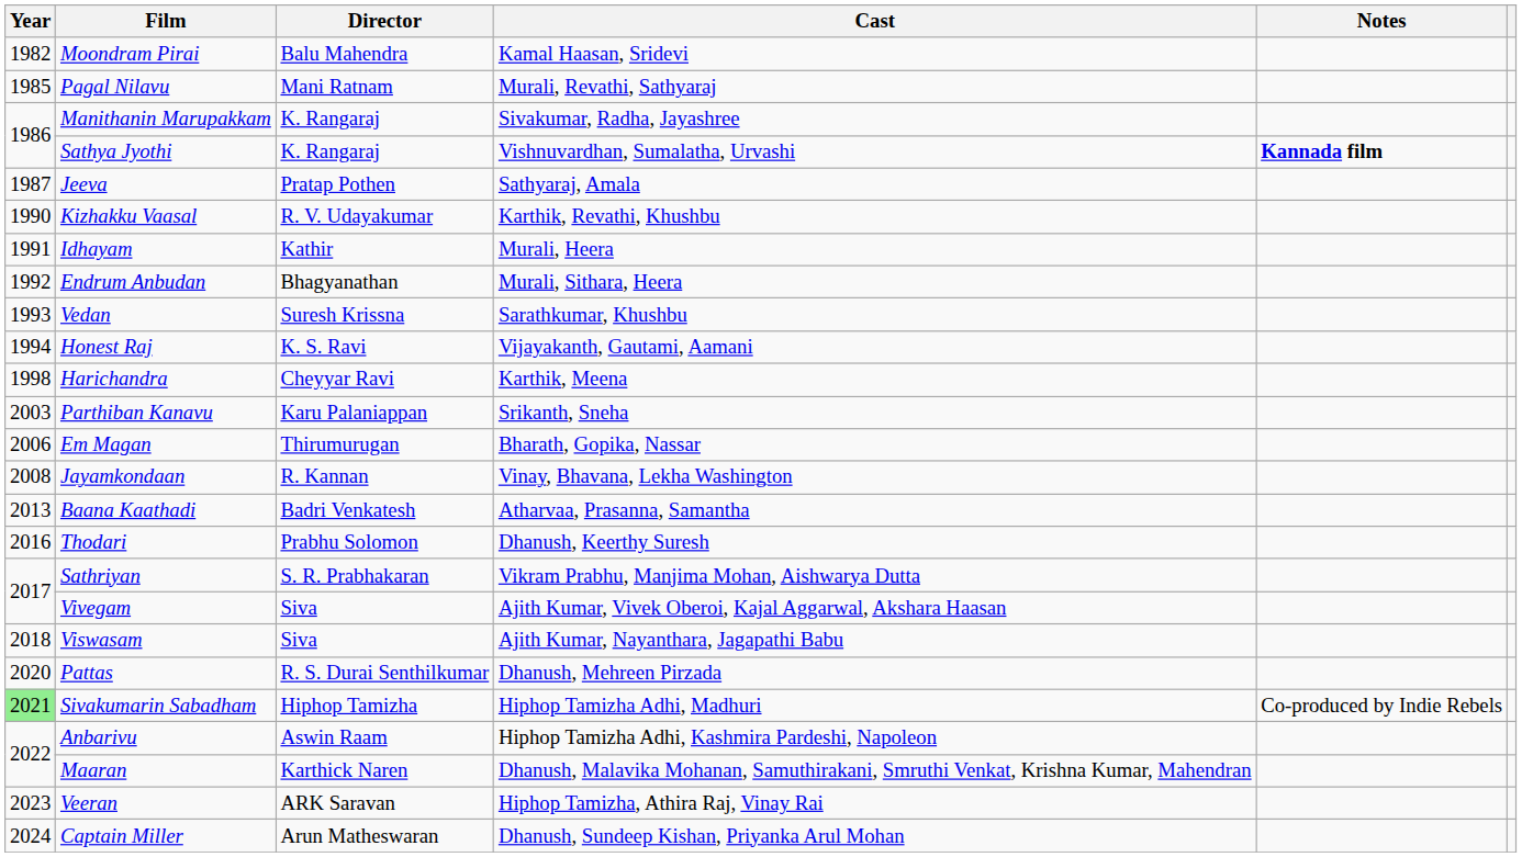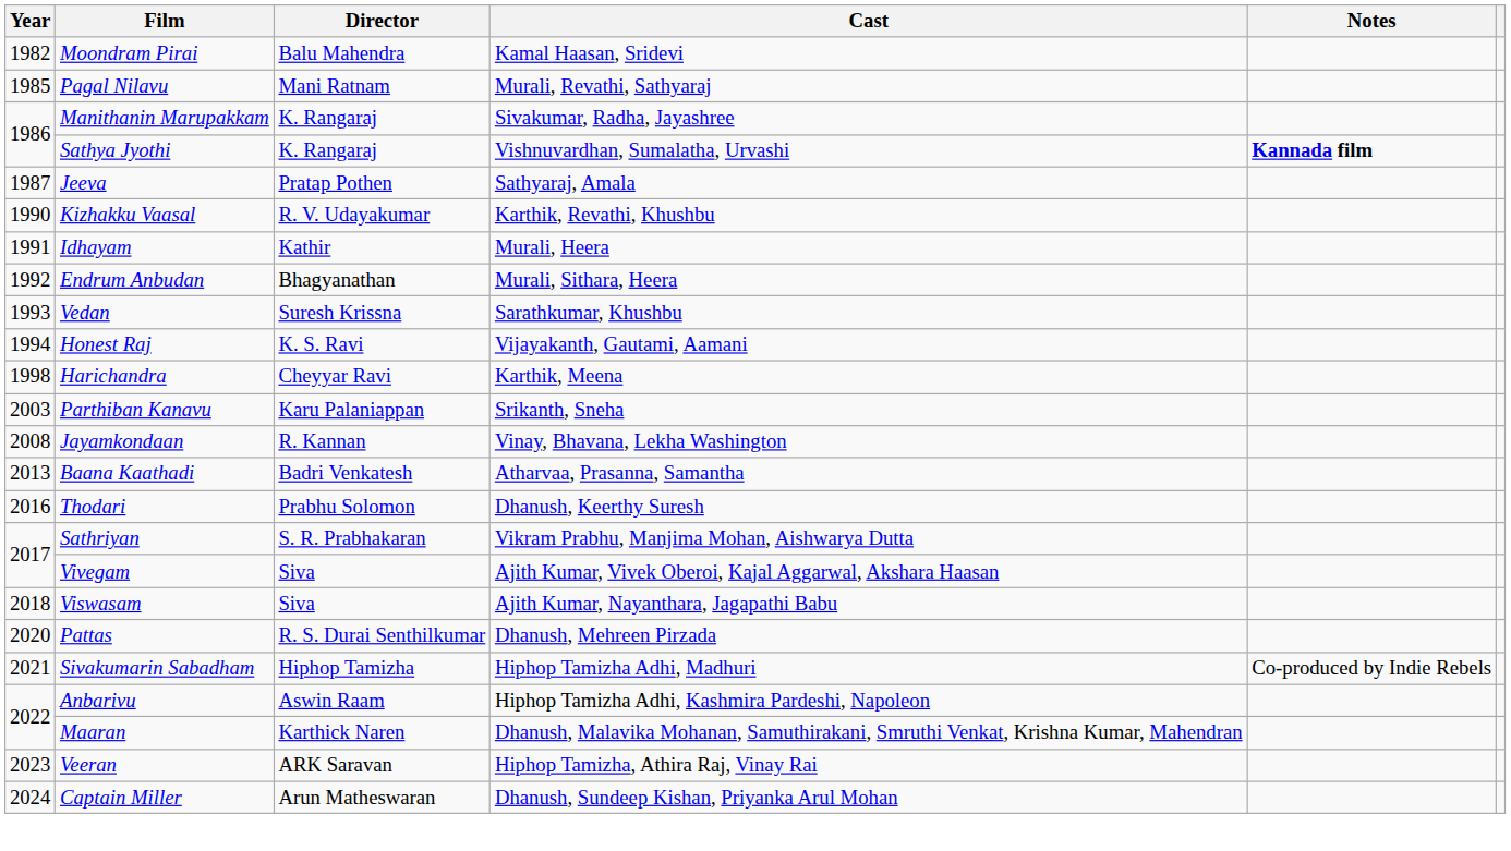- row: 2006 | Em Magan | Thirumurugan | Bharath, Gopika, Nassar
Sivakumarin Sabadham | Year: lightgreen background -> no background
